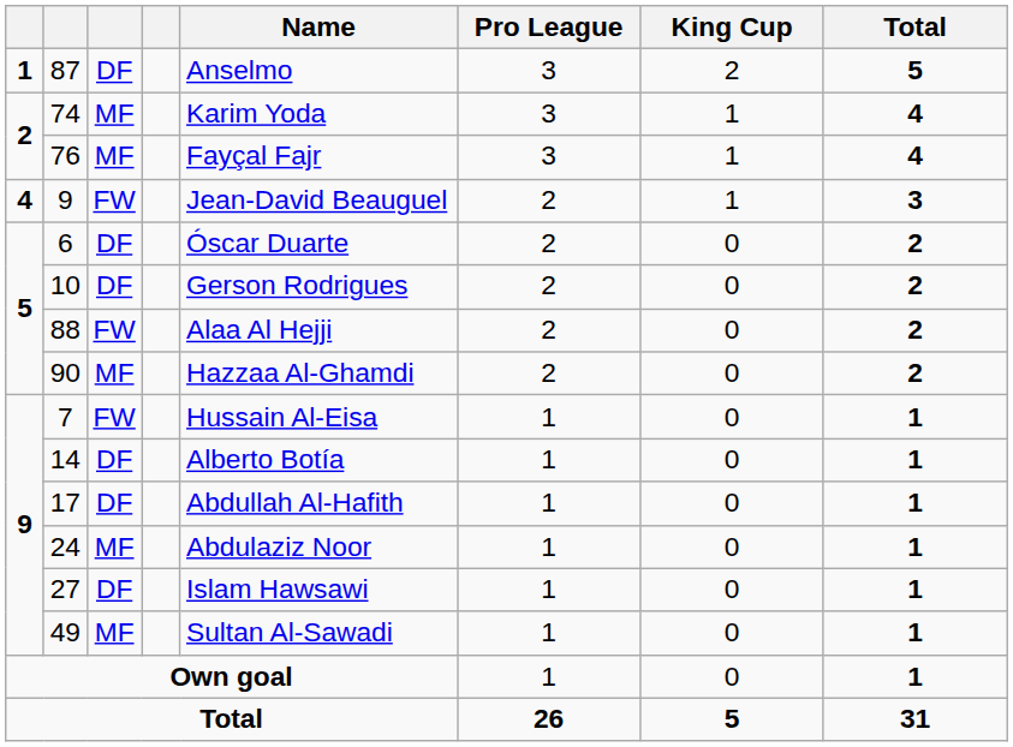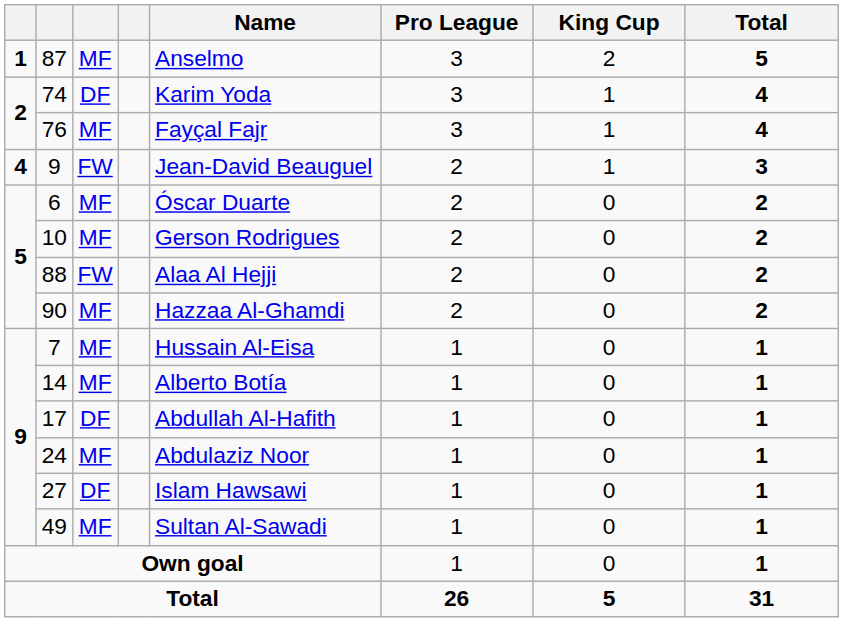87 | column 3: DF -> MF
74 | column 3: MF -> DF
6 | column 3: DF -> MF
10 | column 3: DF -> MF
7 | column 3: FW -> MF
14 | column 3: DF -> MF
